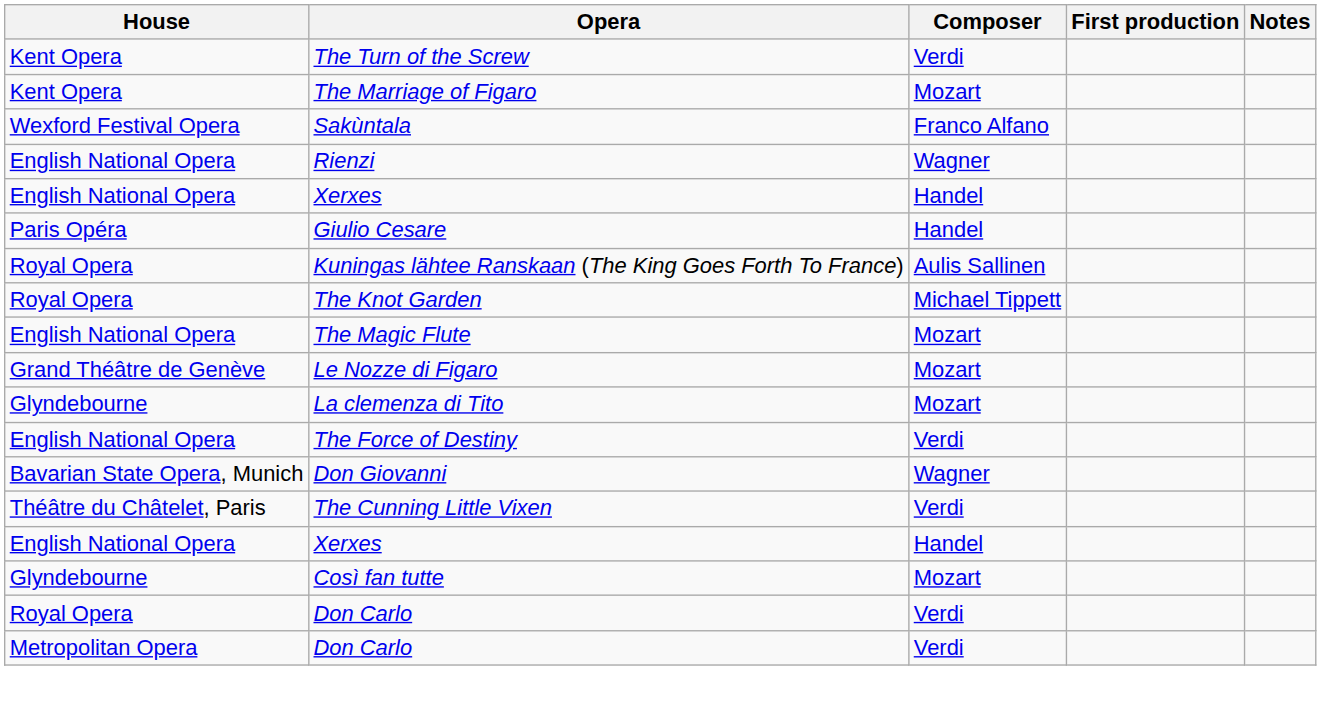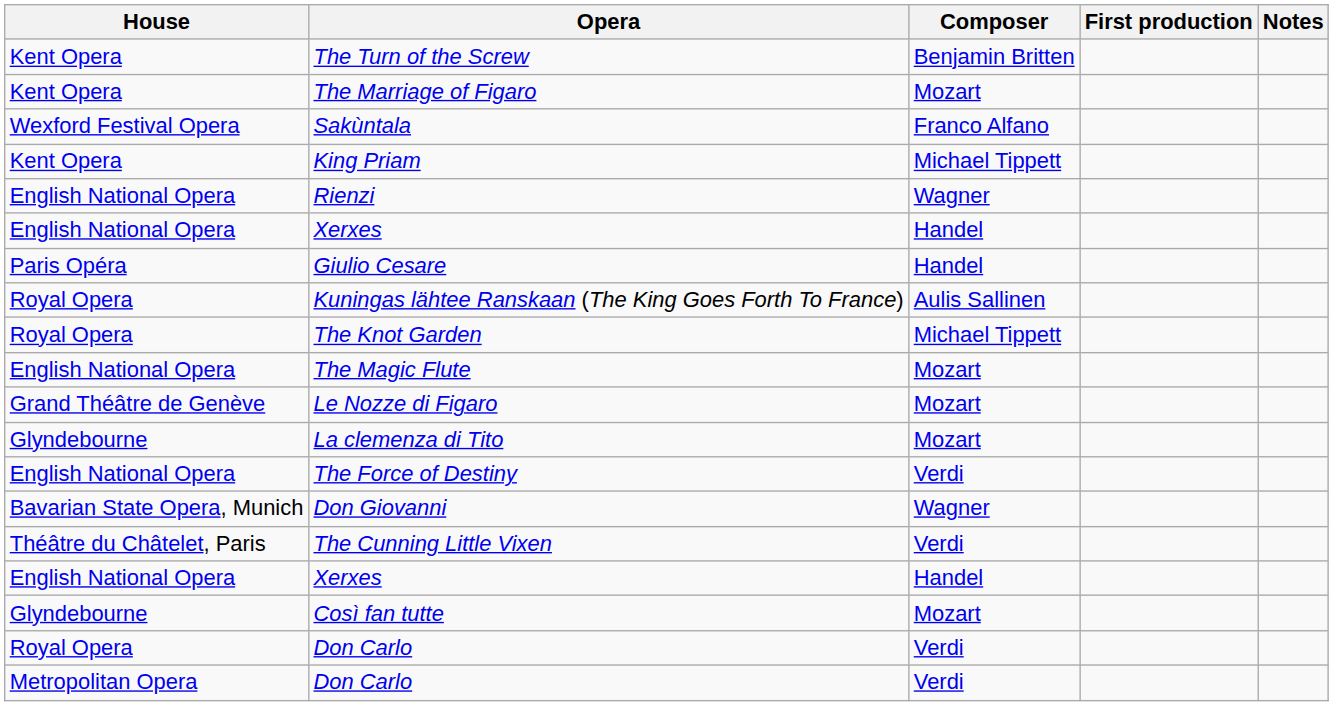The Turn of the Screw | Composer: Verdi -> Benjamin Britten
+ row: Kent Opera | King Priam | Michael Tippett
